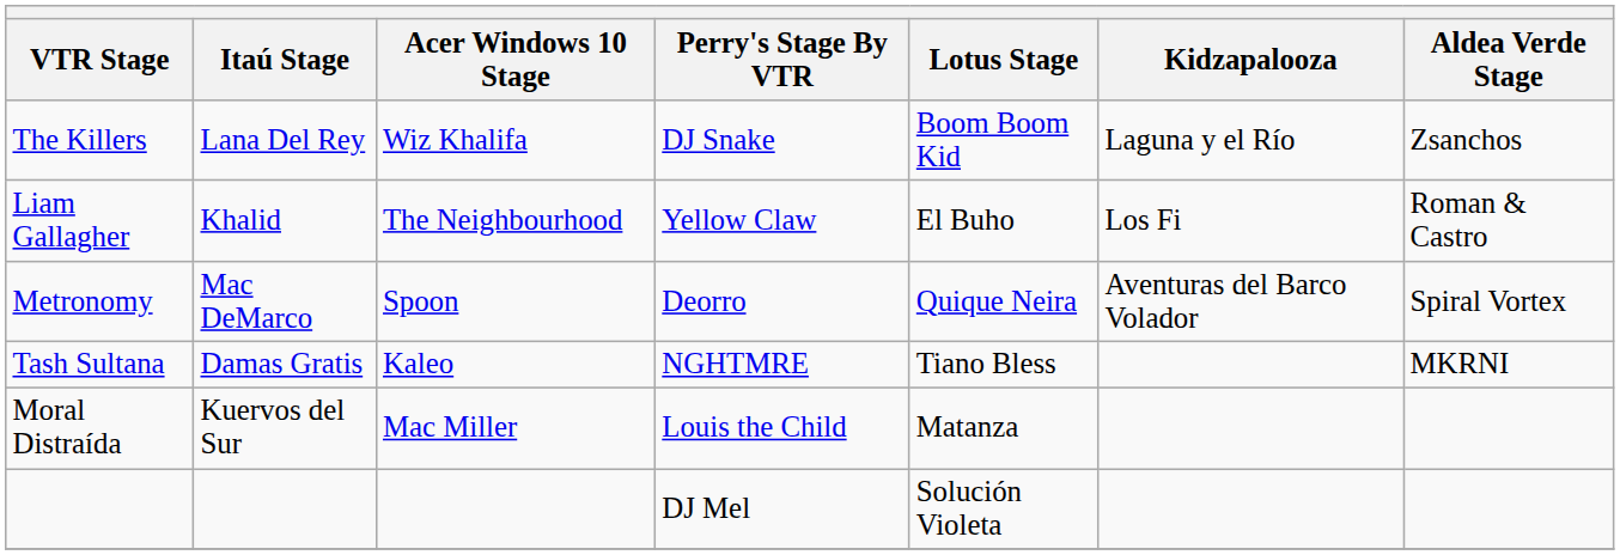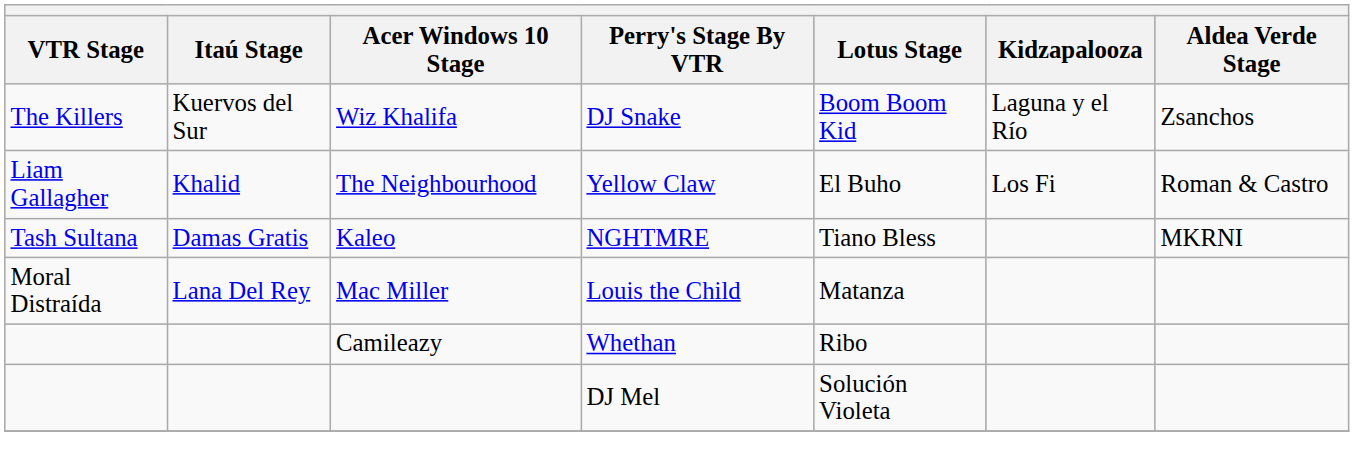Wiz Khalifa | Itaú Stage: Lana Del Rey -> Kuervos del Sur
- row: Metronomy | Mac DeMarco | Spoon | Deorro | Quique Neira | Aventuras del Barco Volador | Spiral Vortex
Mac Miller | Itaú Stage: Kuervos del Sur -> Lana Del Rey
+ row: Camileazy | Whethan | Ribo
